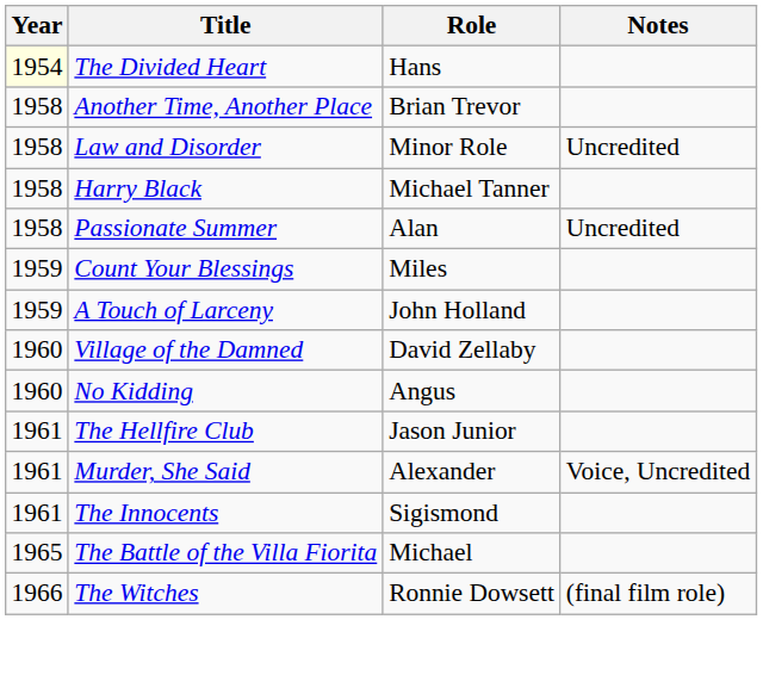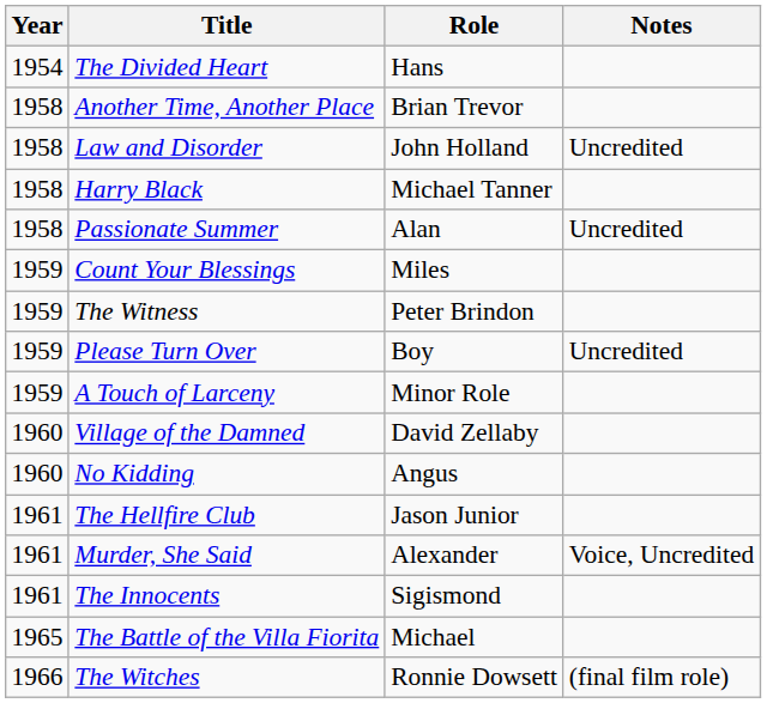The Divided Heart | Year: lightyellow background -> no background
Law and Disorder | Role: Minor Role -> John Holland
+ row: 1959 | The Witness | Peter Brindon
+ row: 1959 | Please Turn Over | Boy | Uncredited
A Touch of Larceny | Role: John Holland -> Minor Role
